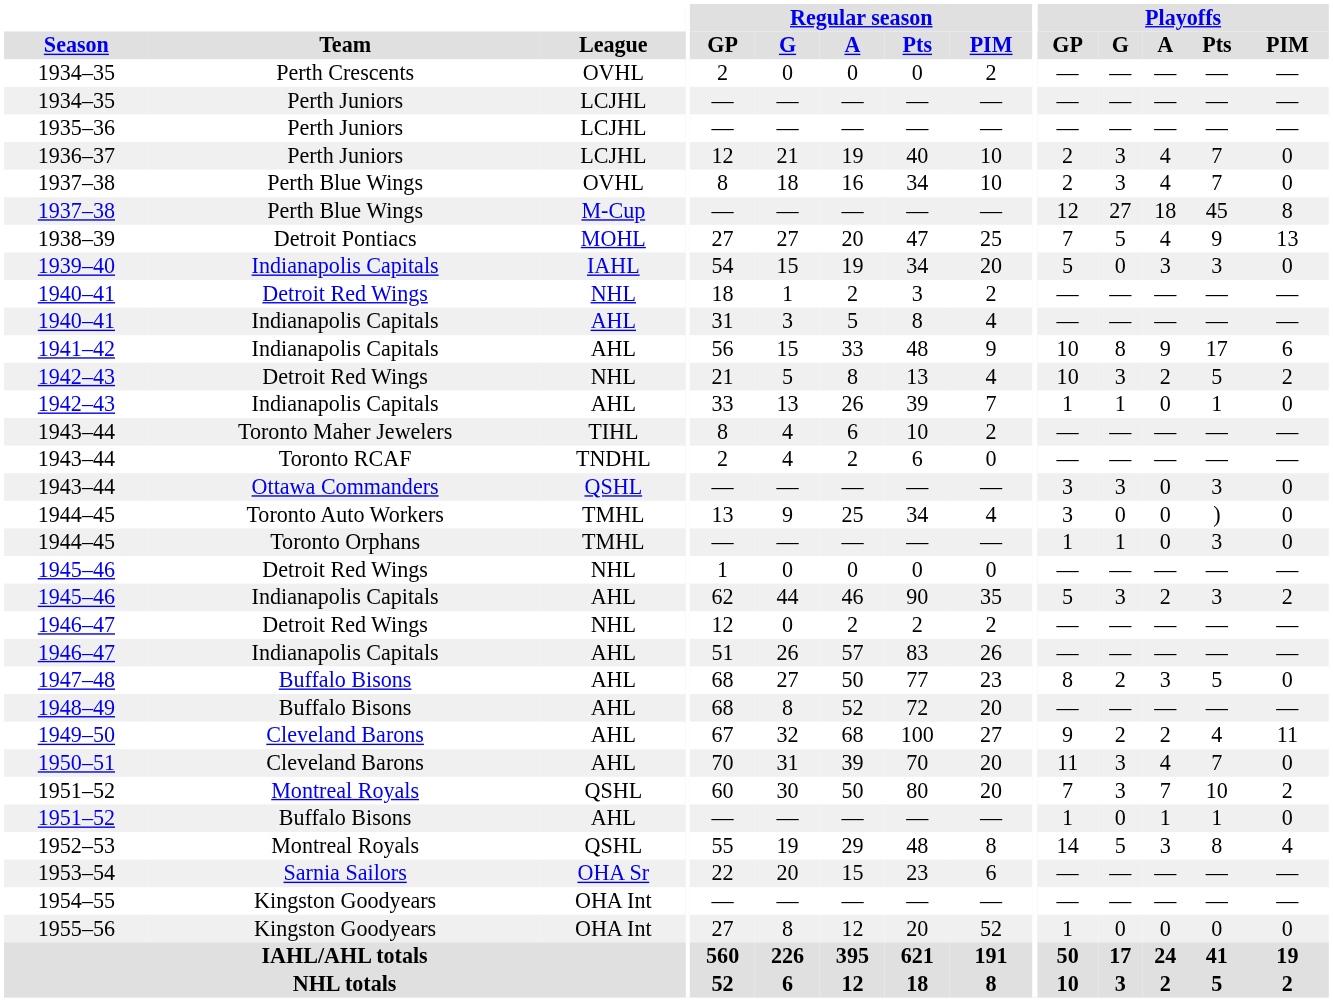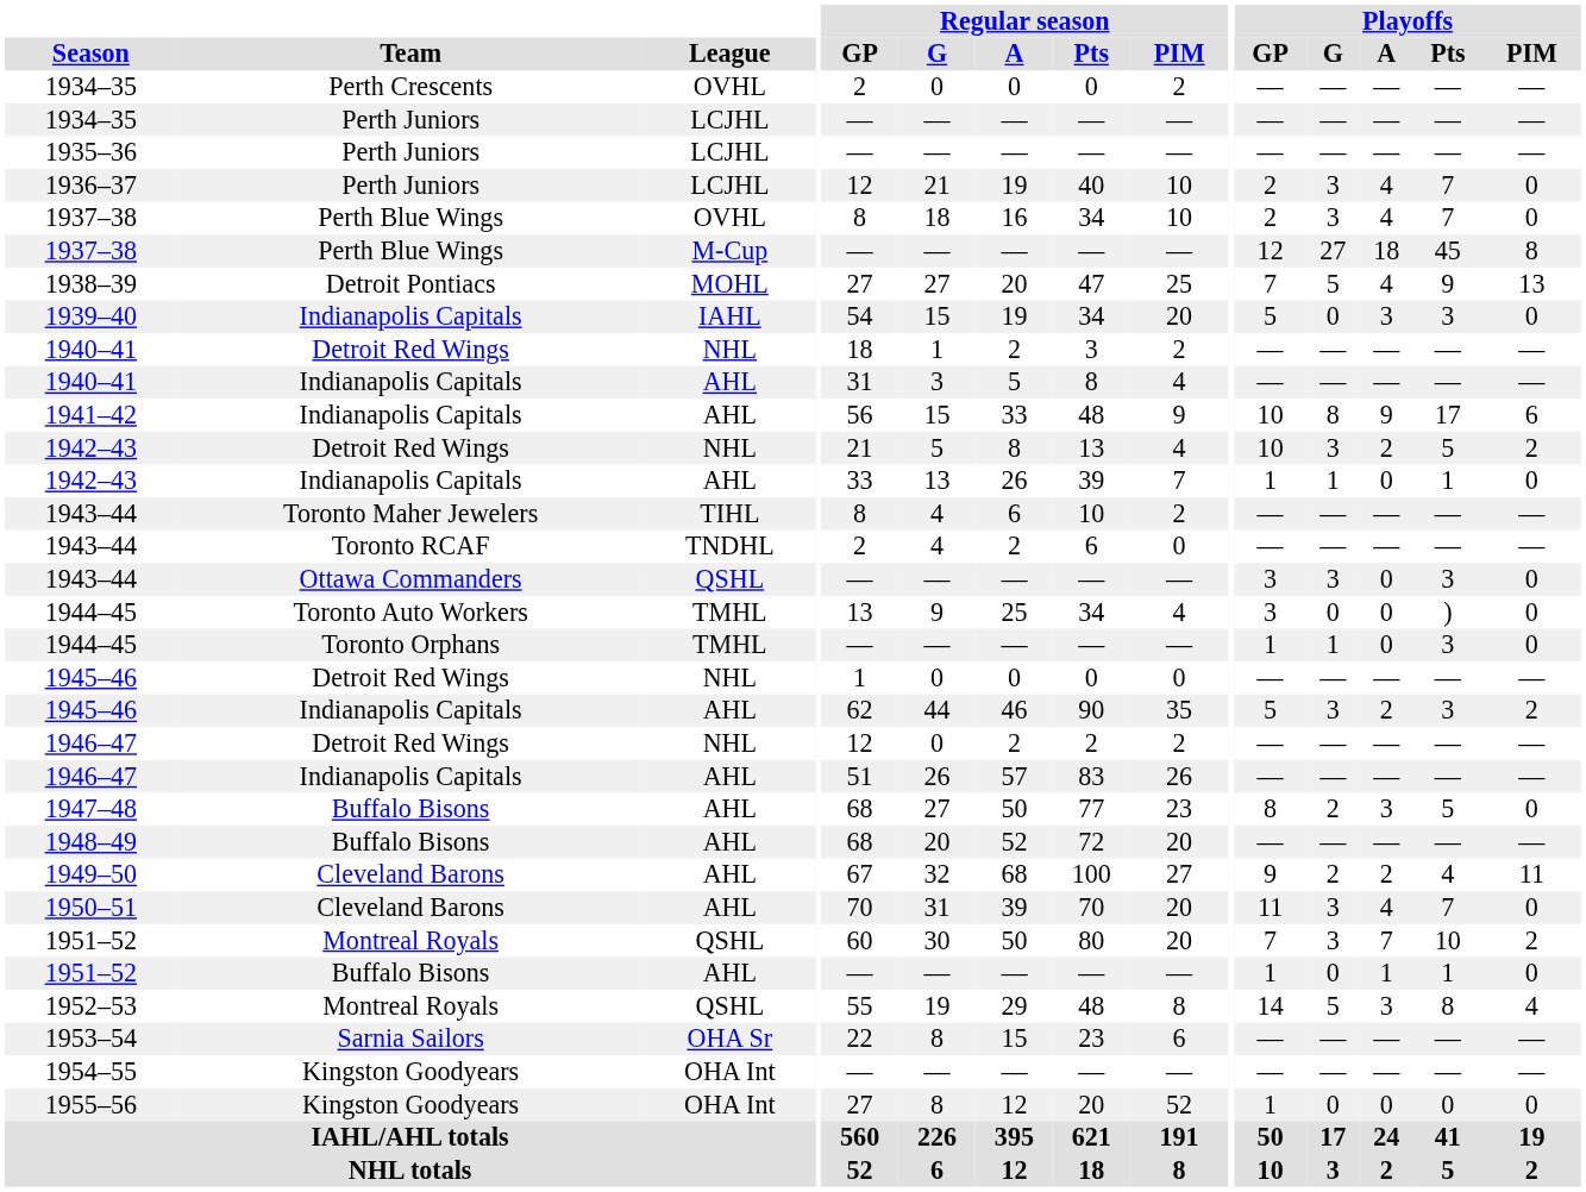1948–49 | Regular season / G: 8 -> 20
1953–54 | Regular season / G: 20 -> 8
